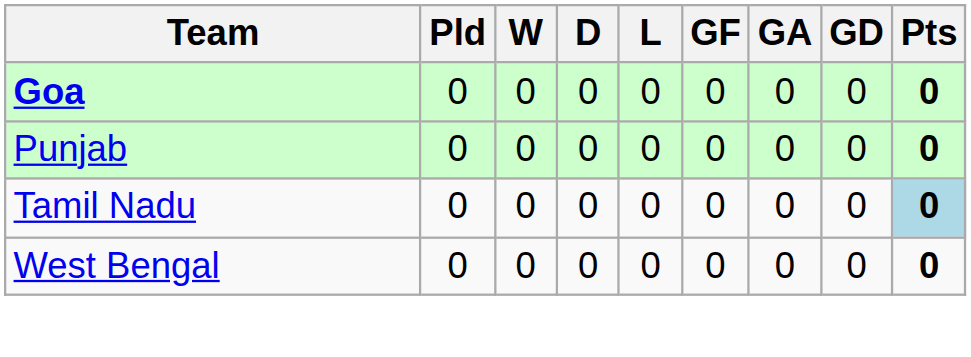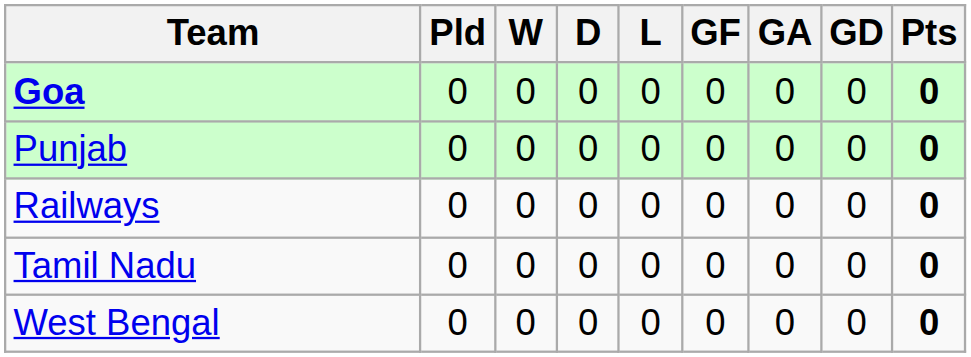+ row: Railways | 0 | 0 | 0 | 0 | 0 | 0 | 0 | 0
Tamil Nadu | Pts: lightblue background -> no background
